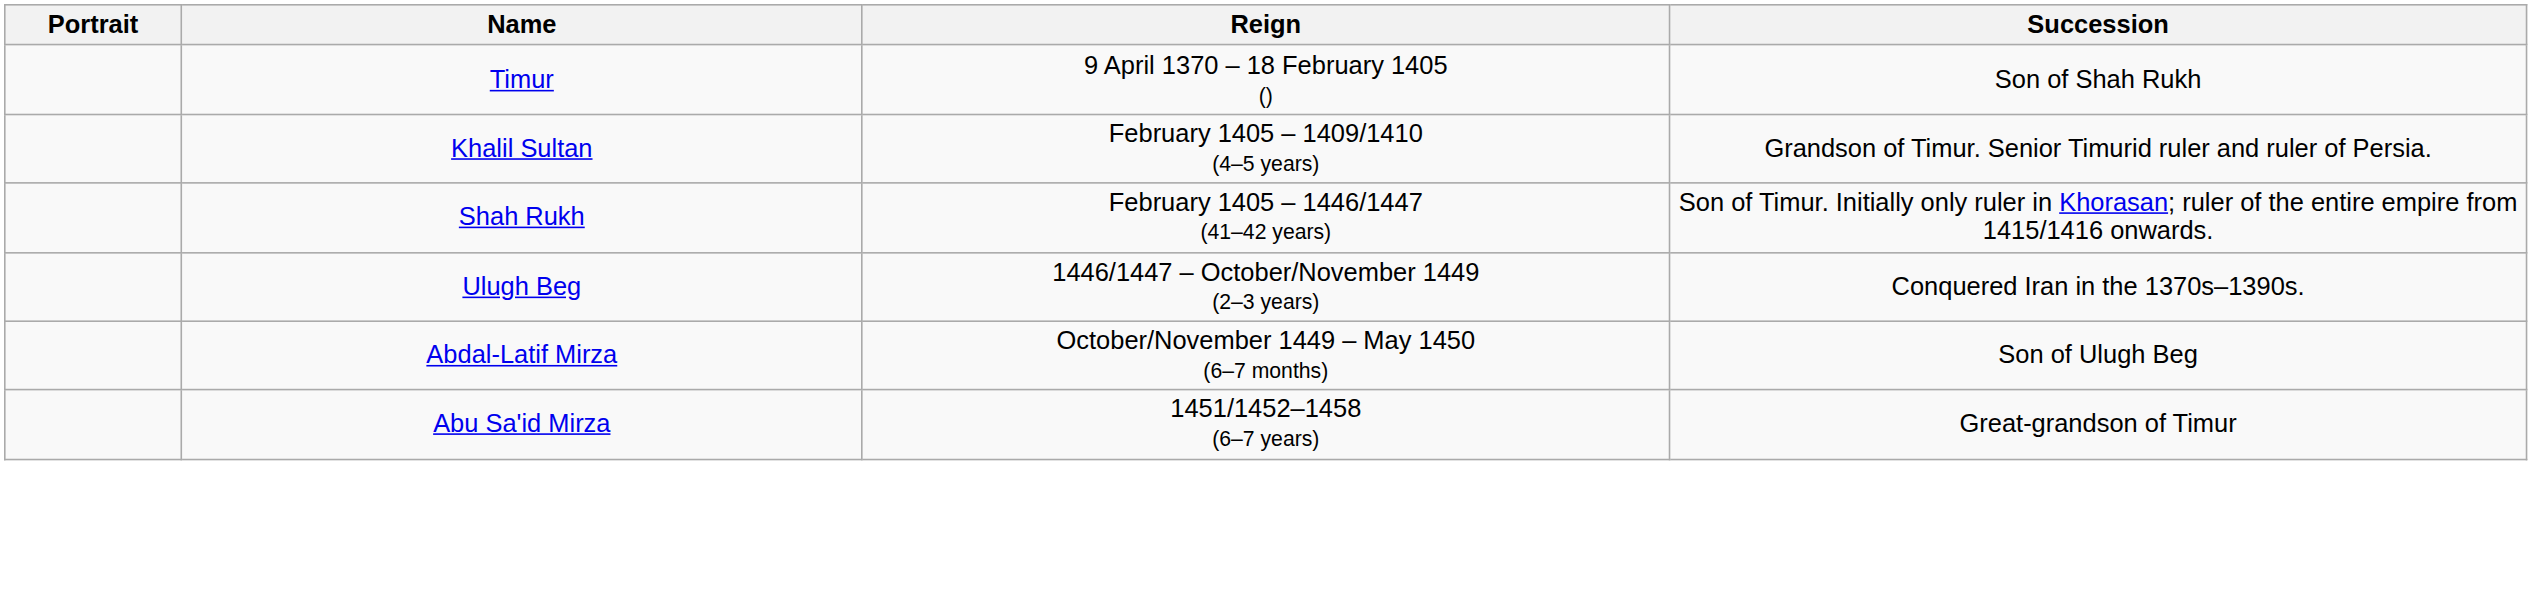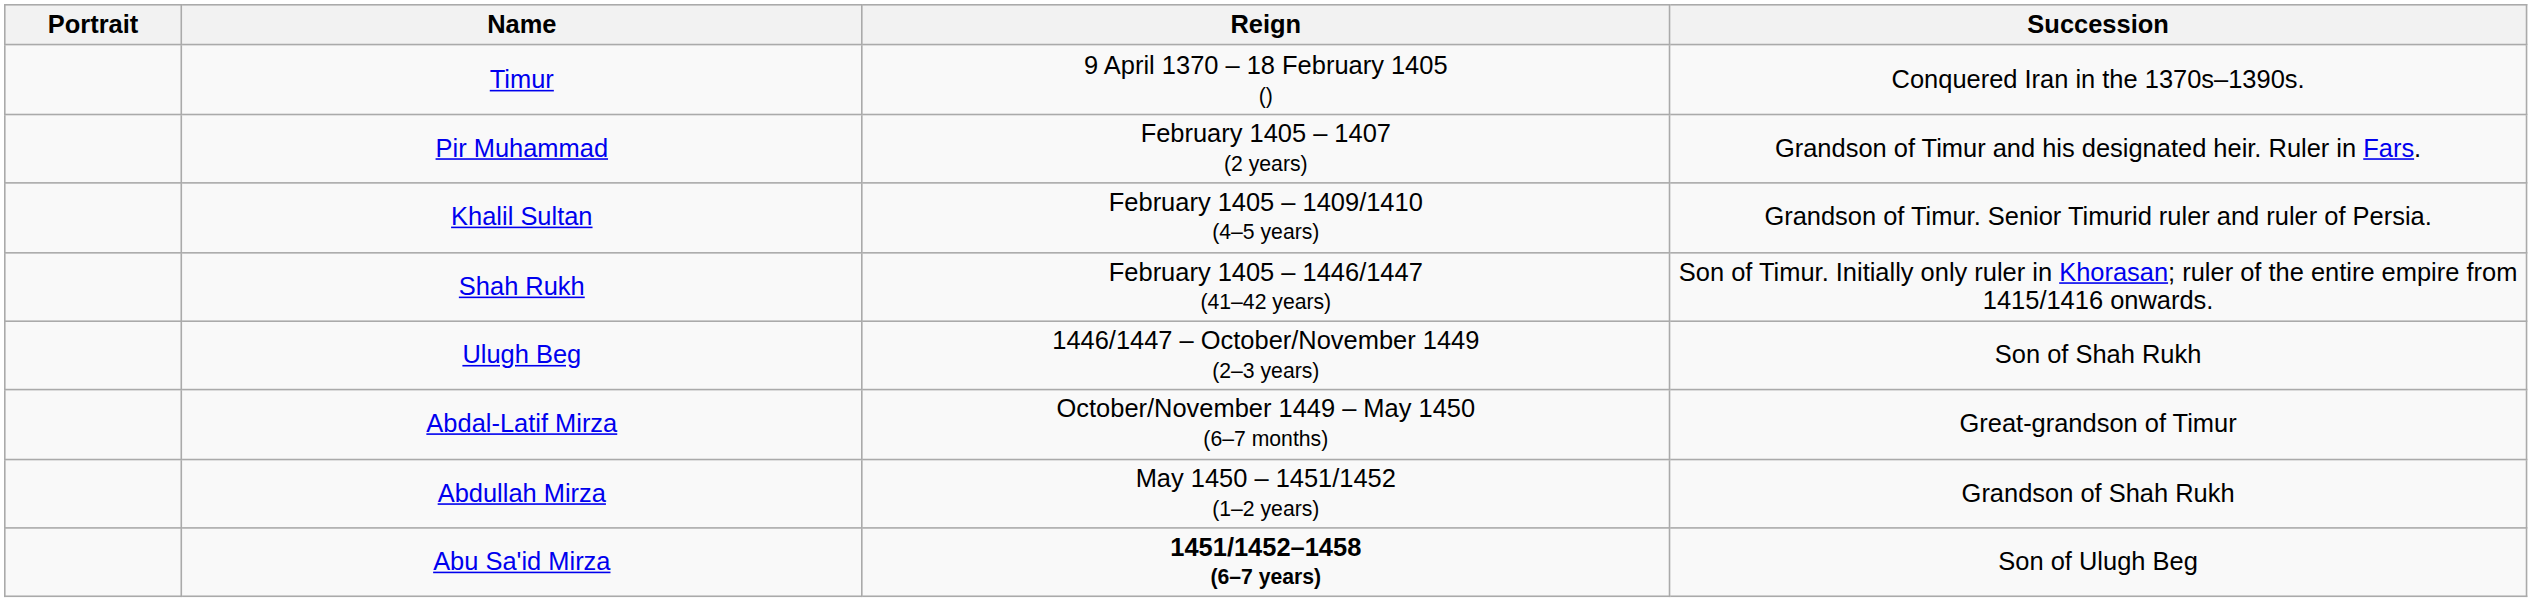Timur | Succession: Son of Shah Rukh -> Conquered Iran in the 1370s–1390s.
+ row: Pir Muhammad | February 1405 – 1407 (2 years) | Grandson of Timur and his designated heir. Ruler in Fars.
Ulugh Beg | Succession: Conquered Iran in the 1370s–1390s. -> Son of Shah Rukh
Abdal-Latif Mirza | Succession: Son of Ulugh Beg -> Great-grandson of Timur
+ row: Abdullah Mirza | May 1450 – 1451/1452 (1–2 years) | Grandson of Shah Rukh
Abu Sa'id Mirza | Reign: normal -> bold
Abu Sa'id Mirza | Succession: Great-grandson of Timur -> Son of Ulugh Beg
